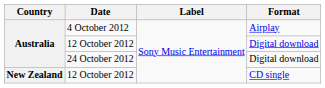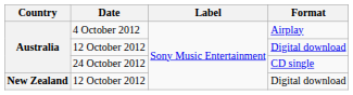24 October 2012 | Format: Digital download -> CD single
New Zealand / 12 October 2012 | Format: CD single -> Digital download
